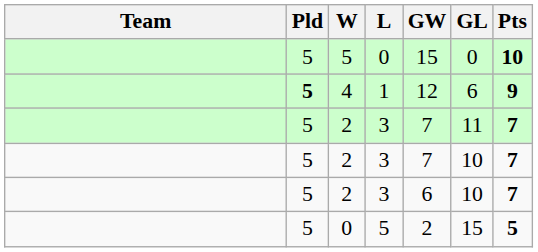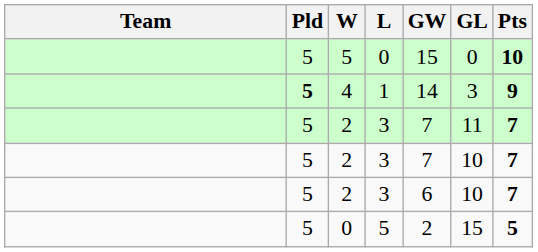4 | GW: 12 -> 14
4 | GL: 6 -> 3
